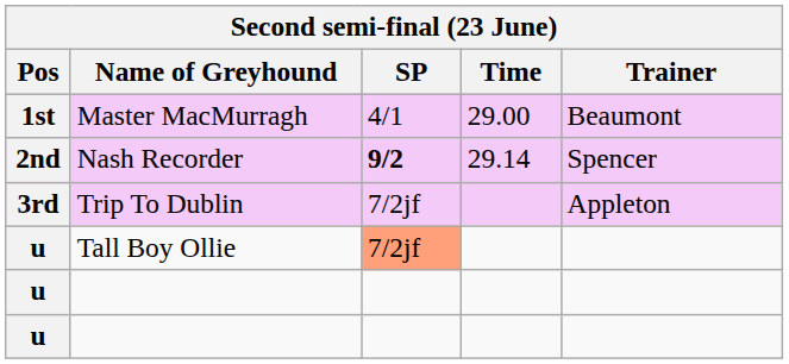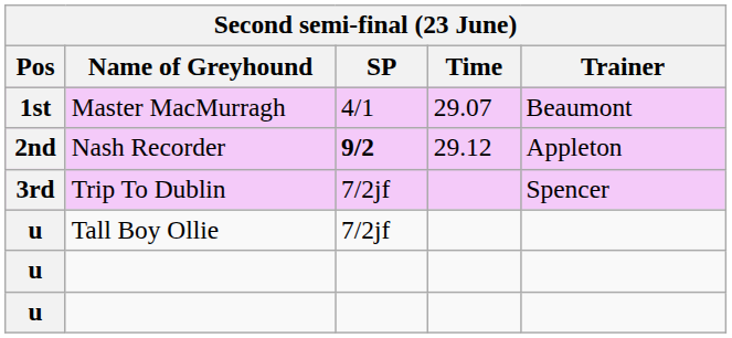Master MacMurragh | Time: 29.00 -> 29.07
Nash Recorder | Time: 29.14 -> 29.12
Nash Recorder | Trainer: Spencer -> Appleton
Trip To Dublin | Trainer: Appleton -> Spencer
Tall Boy Ollie | SP: lightsalmon background -> no background
